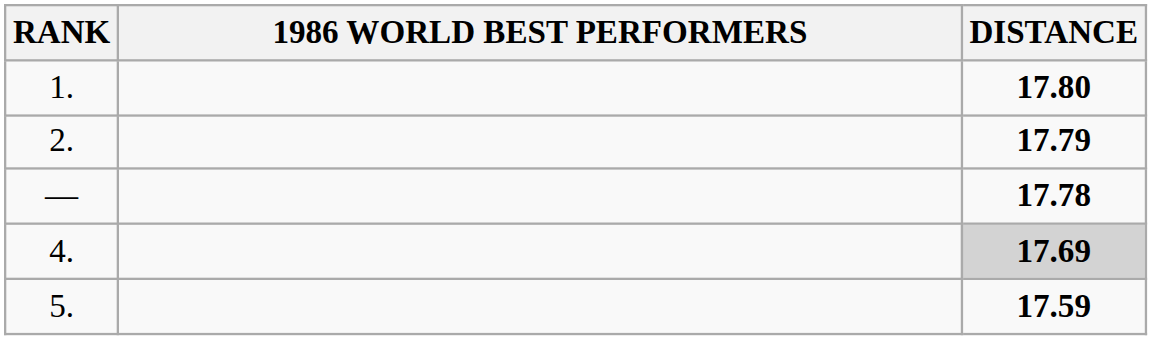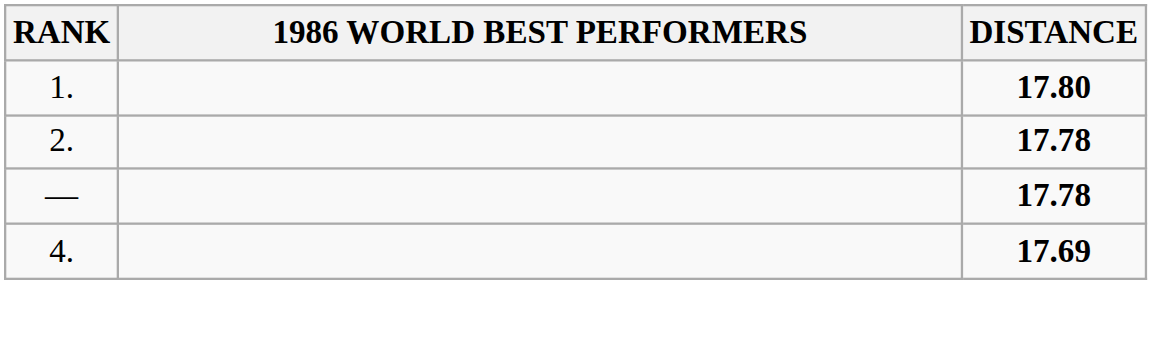2. | DISTANCE: 17.79 -> 17.78
4. | DISTANCE: lightgrey background -> no background
- row: 5. | 17.59
